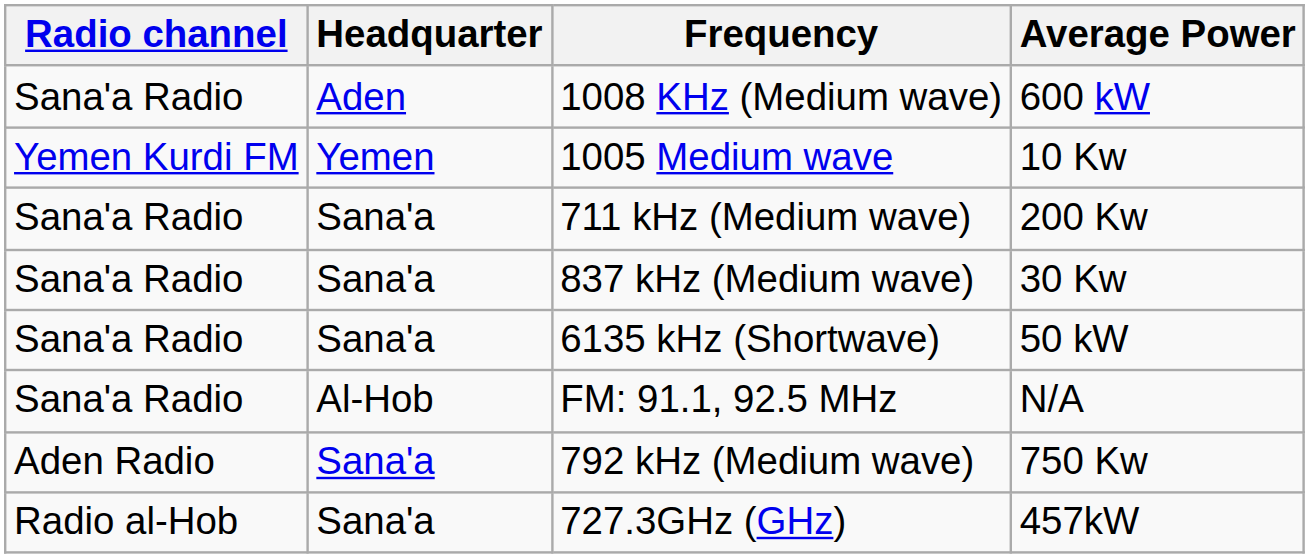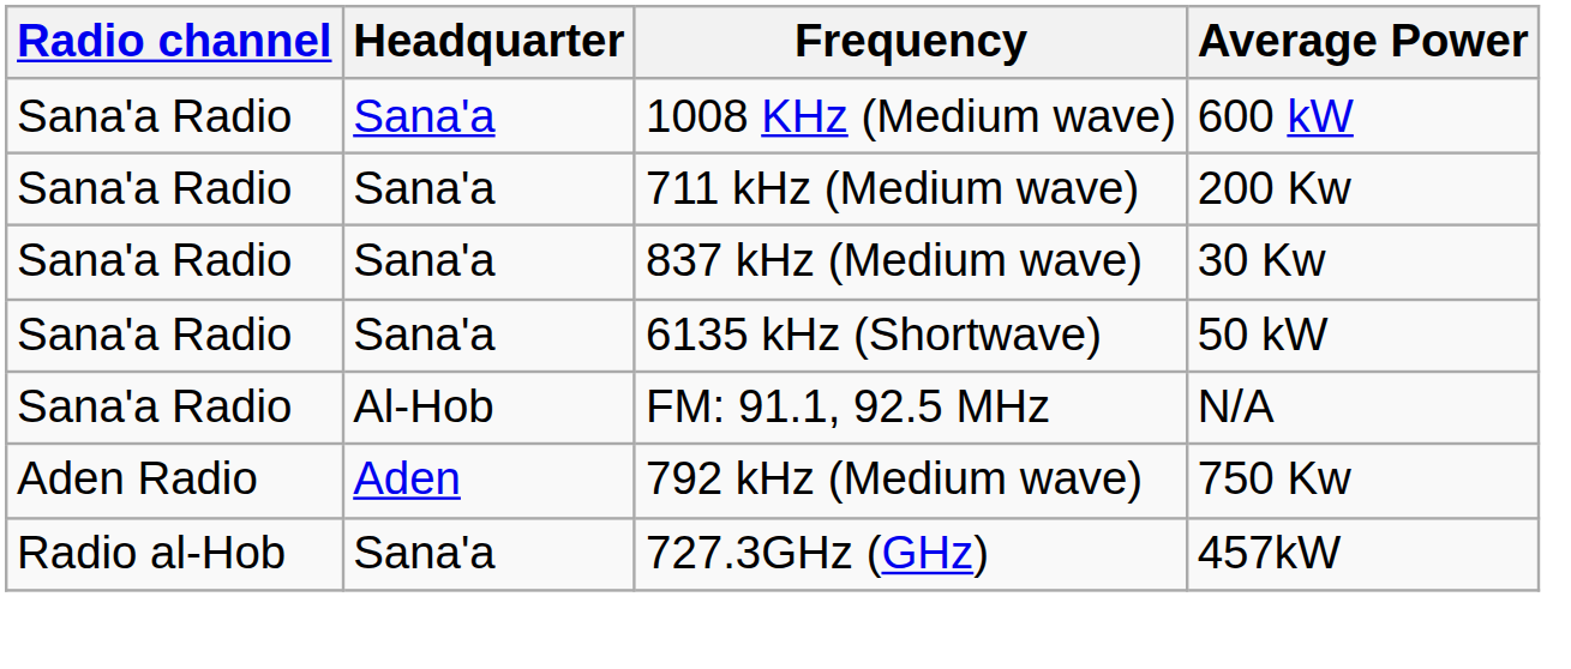1008 KHz (Medium wave) | Headquarter: Aden -> Sana'a
- row: Yemen Kurdi FM | Yemen | 1005 Medium wave | 10 Kw
792 kHz (Medium wave) | Headquarter: Sana'a -> Aden
